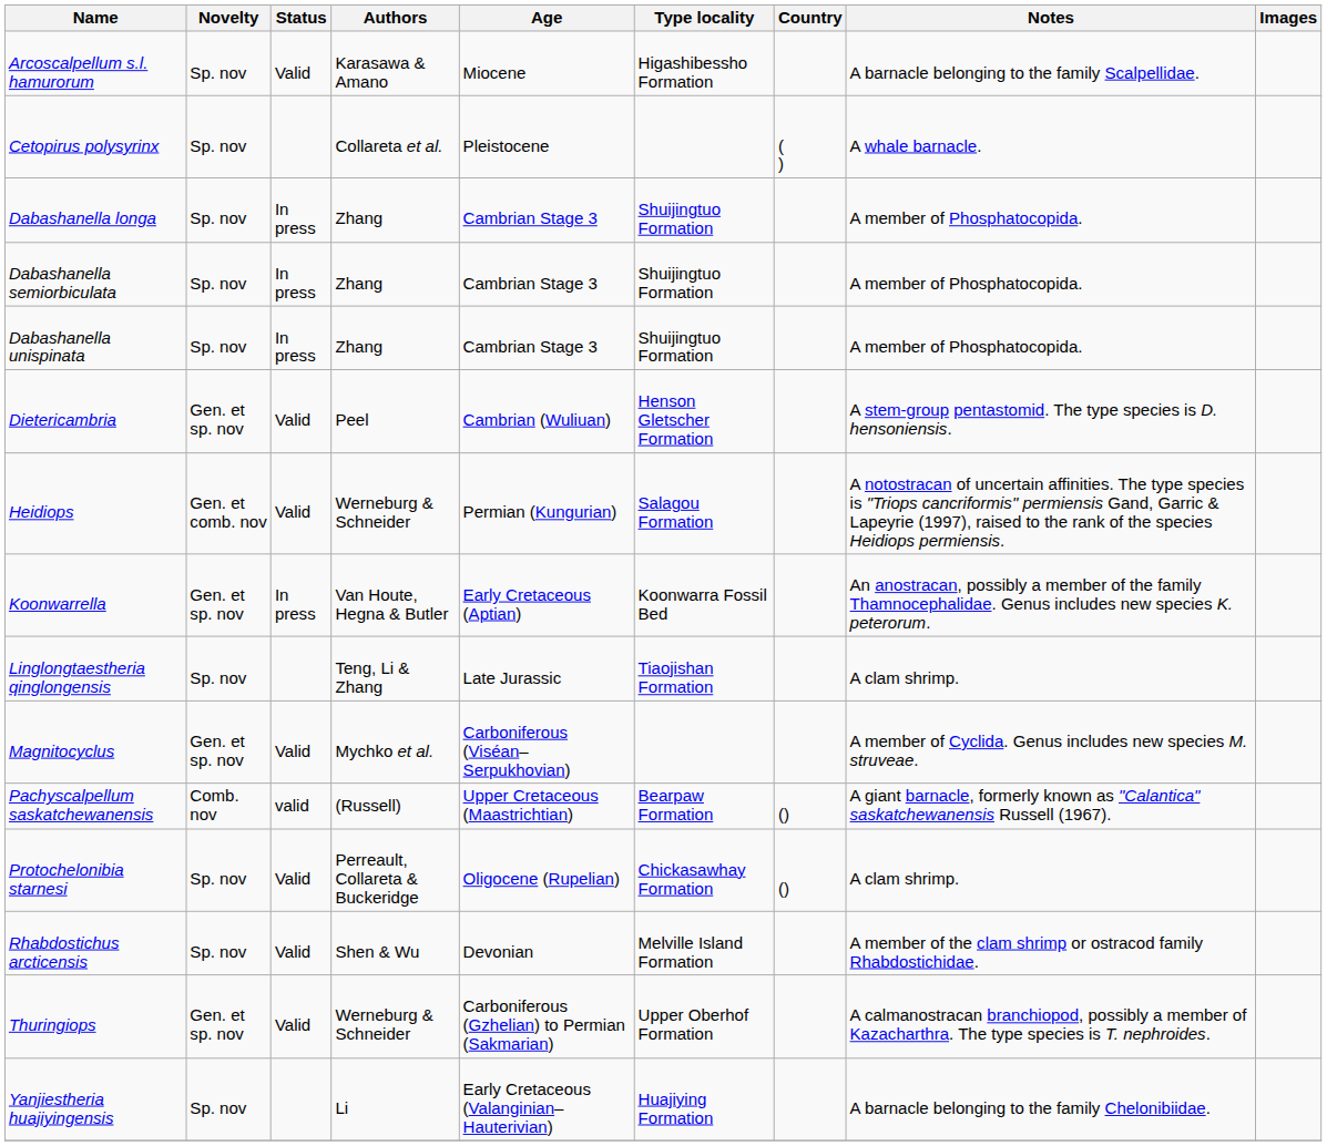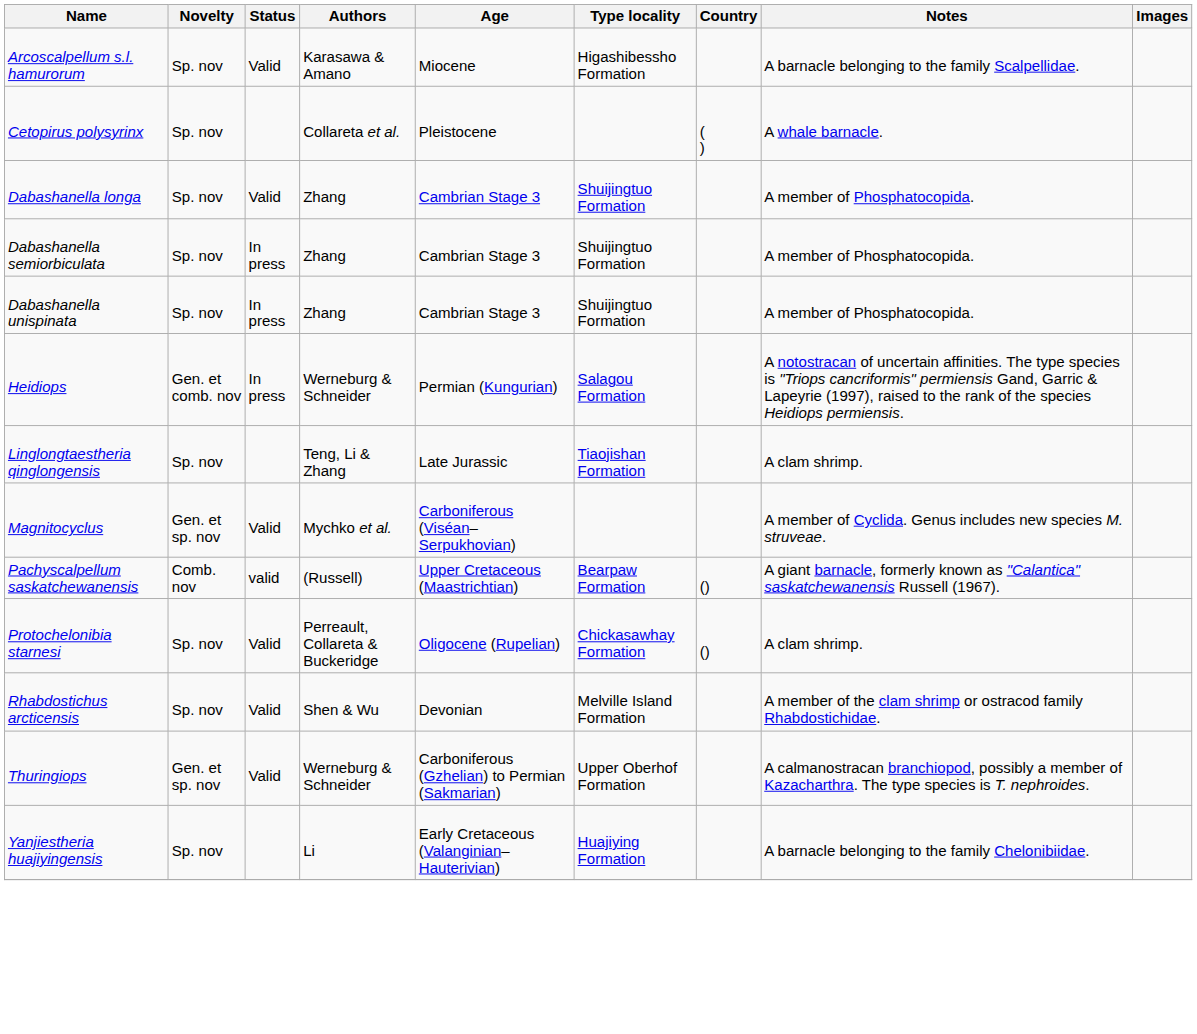Dabashanella longa | Status: In press -> Valid
- row: Dietericambria | Gen. et sp. nov | Valid | Peel | Cambrian (Wuliuan) | Henson Gletscher Formation | A stem-group pentastomid. The type species is D. hensoniensis.
Heidiops | Status: Valid -> In press
- row: Koonwarrella | Gen. et sp. nov | In press | Van Houte, Hegna & Butler | Early Cretaceous (Aptian) | Koonwarra Fossil Bed | An anostracan, possibly a member of the family Thamnocephalidae. Genus includes new species K. peterorum.
